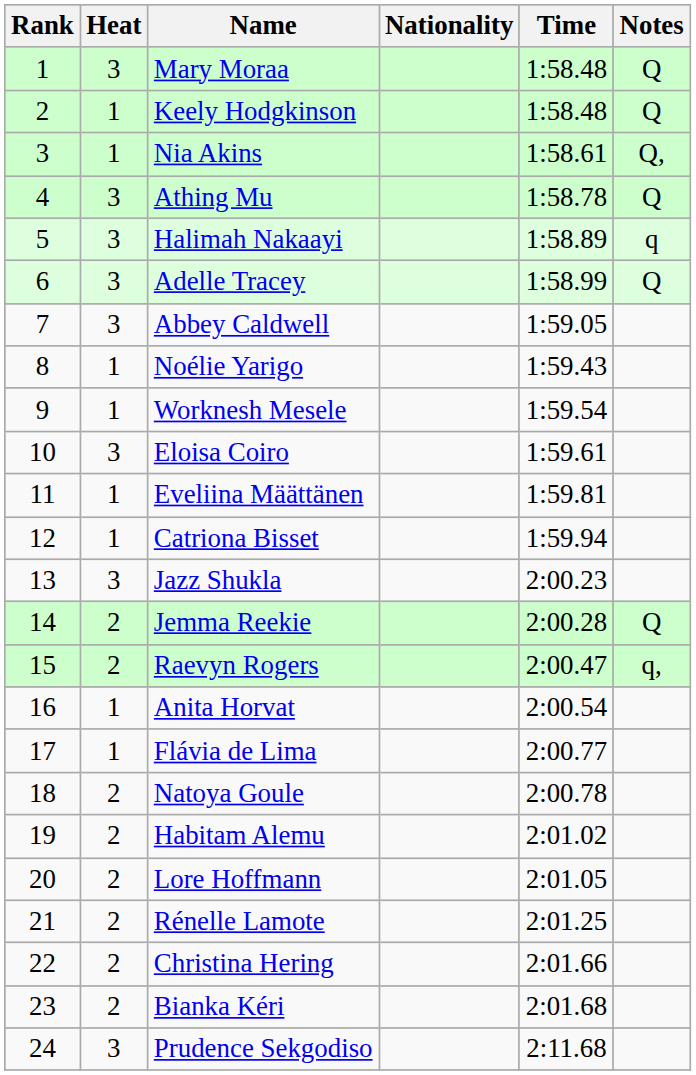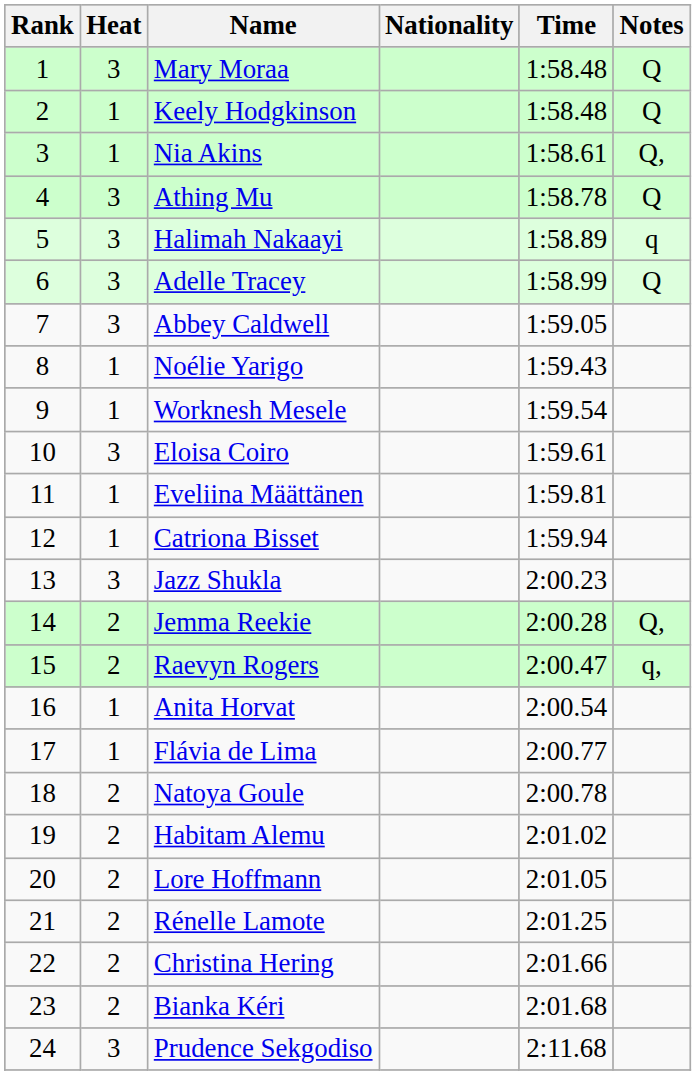Jemma Reekie | Notes: Q -> Q,
